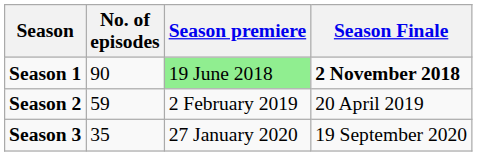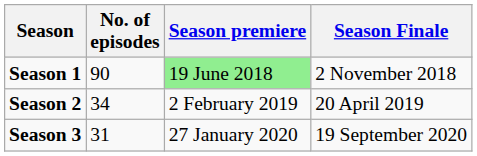Season 1 | Season Finale: bold -> normal
Season 2 | No. of episodes: 59 -> 34
Season 3 | No. of episodes: 35 -> 31
